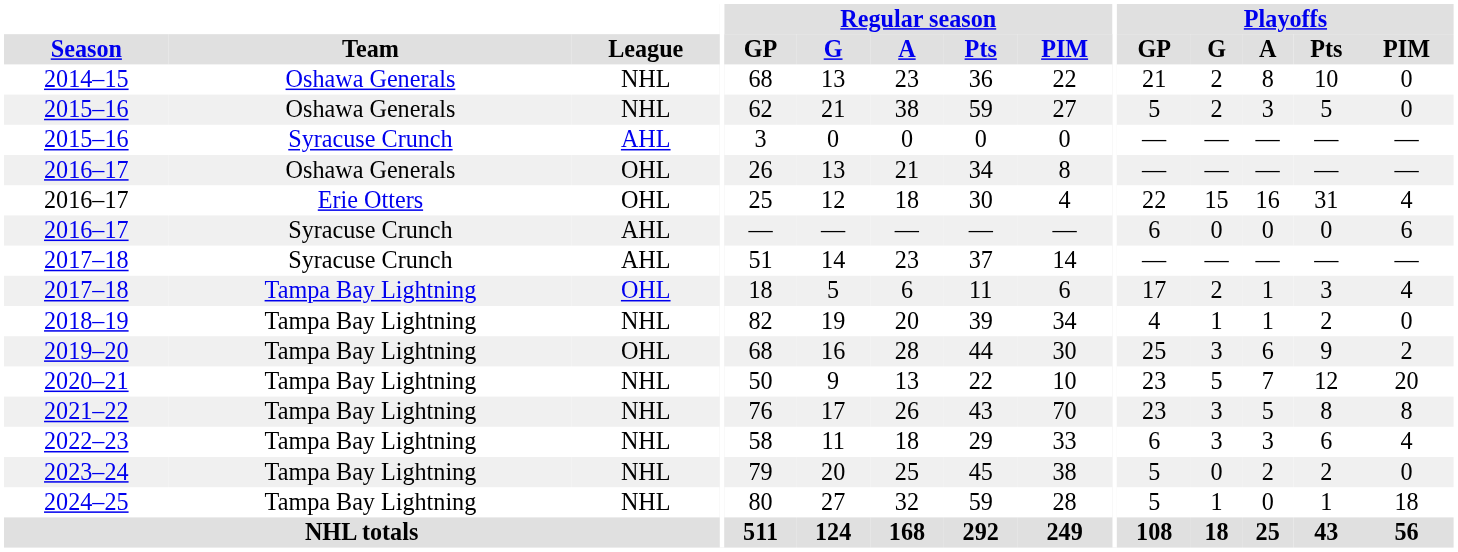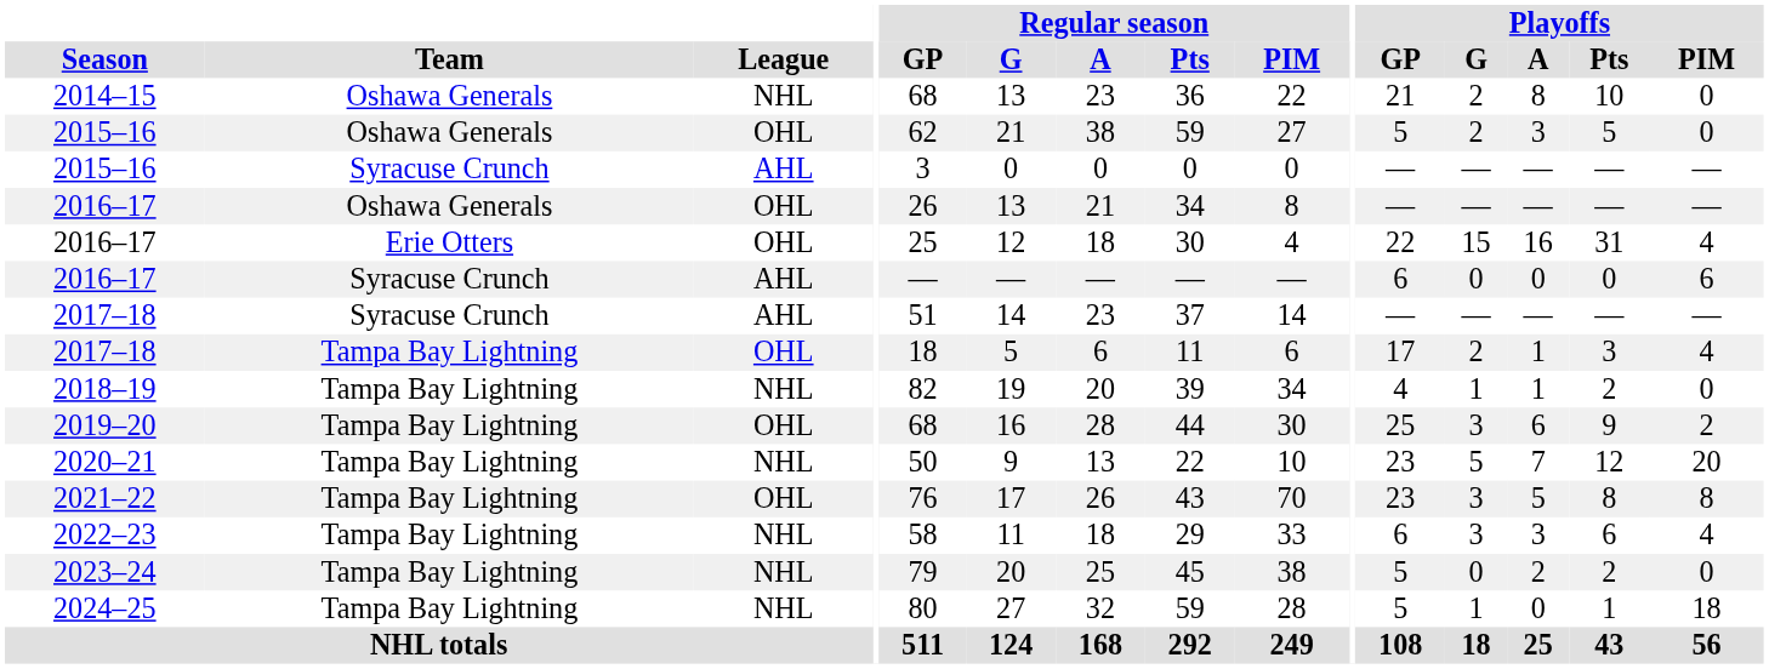2015–16 / Oshawa Generals | League: NHL -> OHL
2021–22 | League: NHL -> OHL
